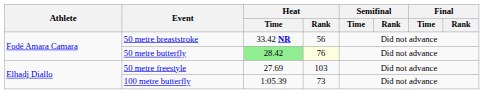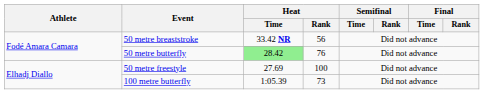50 metre butterfly | Heat / Rank: lightyellow background -> no background
50 metre freestyle | Heat / Rank: 103 -> 100
